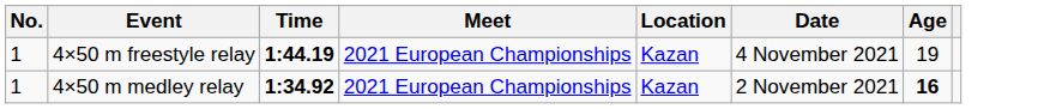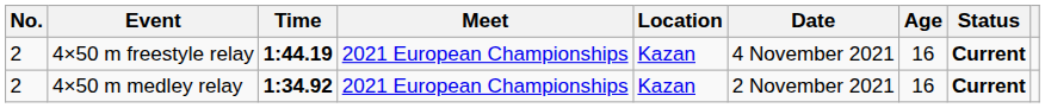+ column: Status | Current | Current
4×50 m freestyle relay | No.: 1 -> 2
4×50 m freestyle relay | Age: 19 -> 16
4×50 m medley relay | No.: 1 -> 2
4×50 m medley relay | Age: bold -> normal
